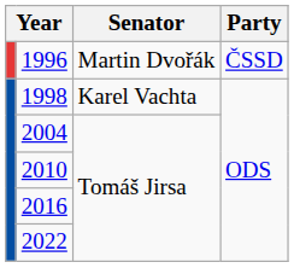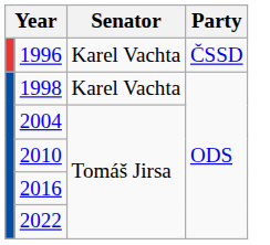1996 | Senator: Martin Dvořák -> Karel Vachta
